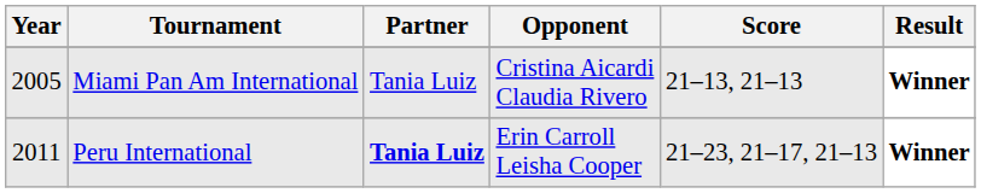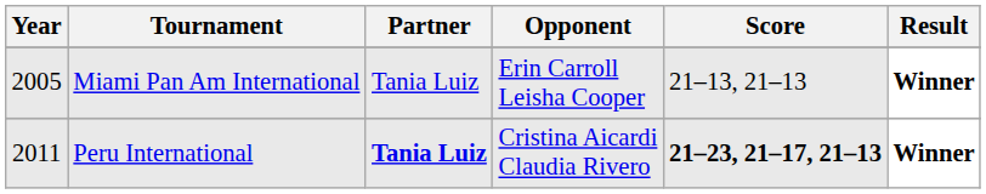Miami Pan Am International | Opponent: Cristina Aicardi Claudia Rivero -> Erin Carroll Leisha Cooper
Peru International | Opponent: Erin Carroll Leisha Cooper -> Cristina Aicardi Claudia Rivero
Peru International | Score: normal -> bold
